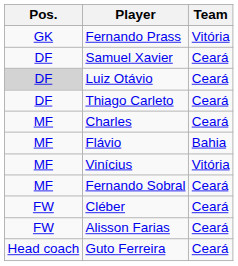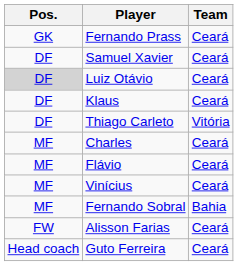Fernando Prass | Team: Vitória -> Ceará
+ row: DF | Klaus | Ceará
Thiago Carleto | Team: Ceará -> Vitória
Flávio | Team: Bahia -> Ceará
Vinícius | Team: Vitória -> Ceará
Fernando Sobral | Team: Ceará -> Bahia
- row: FW | Cléber | Ceará
